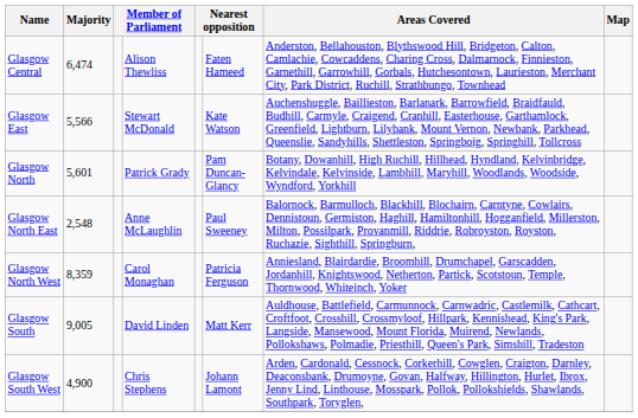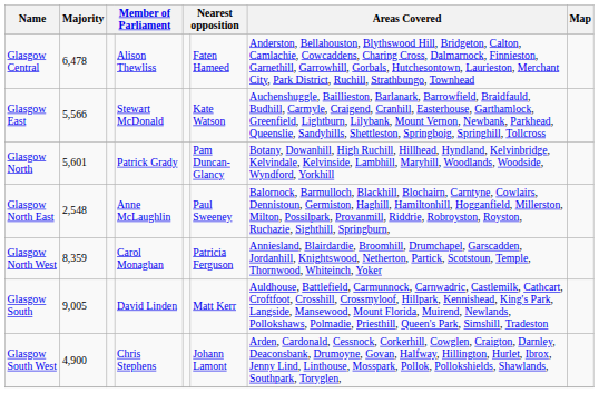Glasgow Central | Majority: 6,474 -> 6,478
